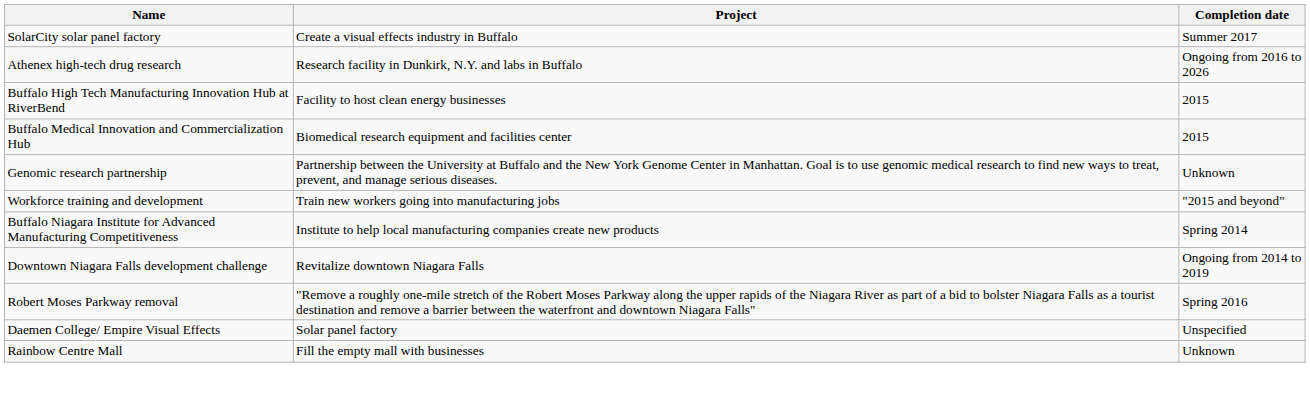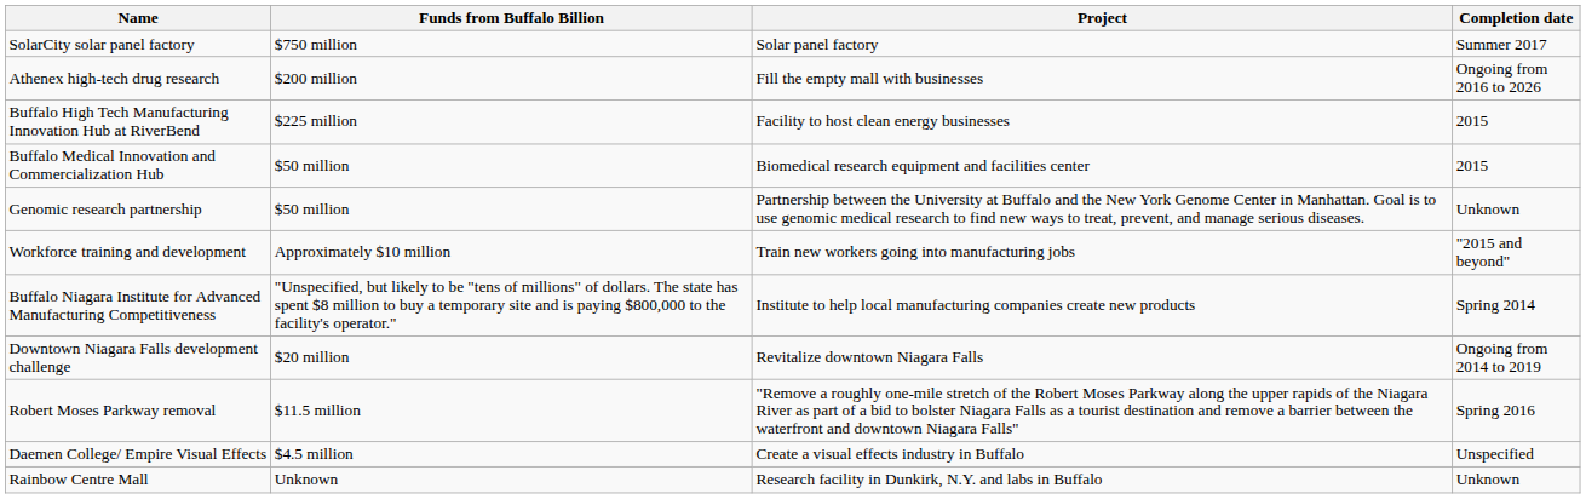+ column: Funds from Buffalo Billion | $750 million | $200 million | $225 million | $50 million | $50 million | Approximately $10 million | "Unspecified, but likely to be "tens of millions" of dollars. The state has spent $8 million to buy a temporary site and is paying $800,000 to the facility's operator." | $20 million | $11.5 million | $4.5 million | Unknown
SolarCity solar panel factory | Project: Create a visual effects industry in Buffalo -> Solar panel factory
Athenex high-tech drug research | Project: Research facility in Dunkirk, N.Y. and labs in Buffalo -> Fill the empty mall with businesses
Daemen College/ Empire Visual Effects | Project: Solar panel factory -> Create a visual effects industry in Buffalo
Rainbow Centre Mall | Project: Fill the empty mall with businesses -> Research facility in Dunkirk, N.Y. and labs in Buffalo
